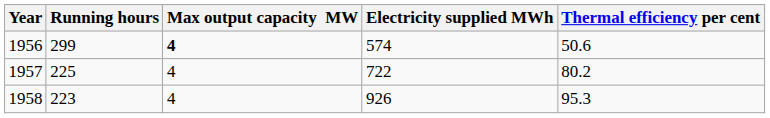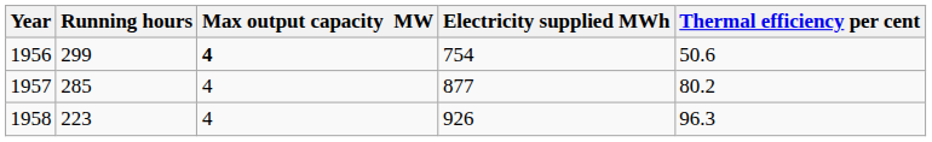1956 | Electricity supplied MWh: 574 -> 754
1957 | Running hours: 225 -> 285
1957 | Electricity supplied MWh: 722 -> 877
1958 | Thermal efficiency per cent: 95.3 -> 96.3
